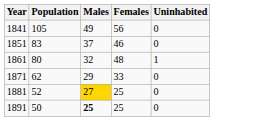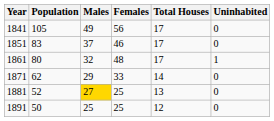+ column: Total Houses | 17 | 17 | 17 | 14 | 13 | 12
1891 | Males: bold -> normal
